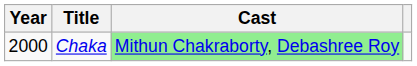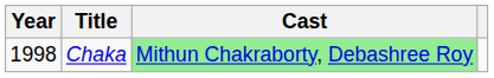Chaka | Year: 2000 -> 1998
